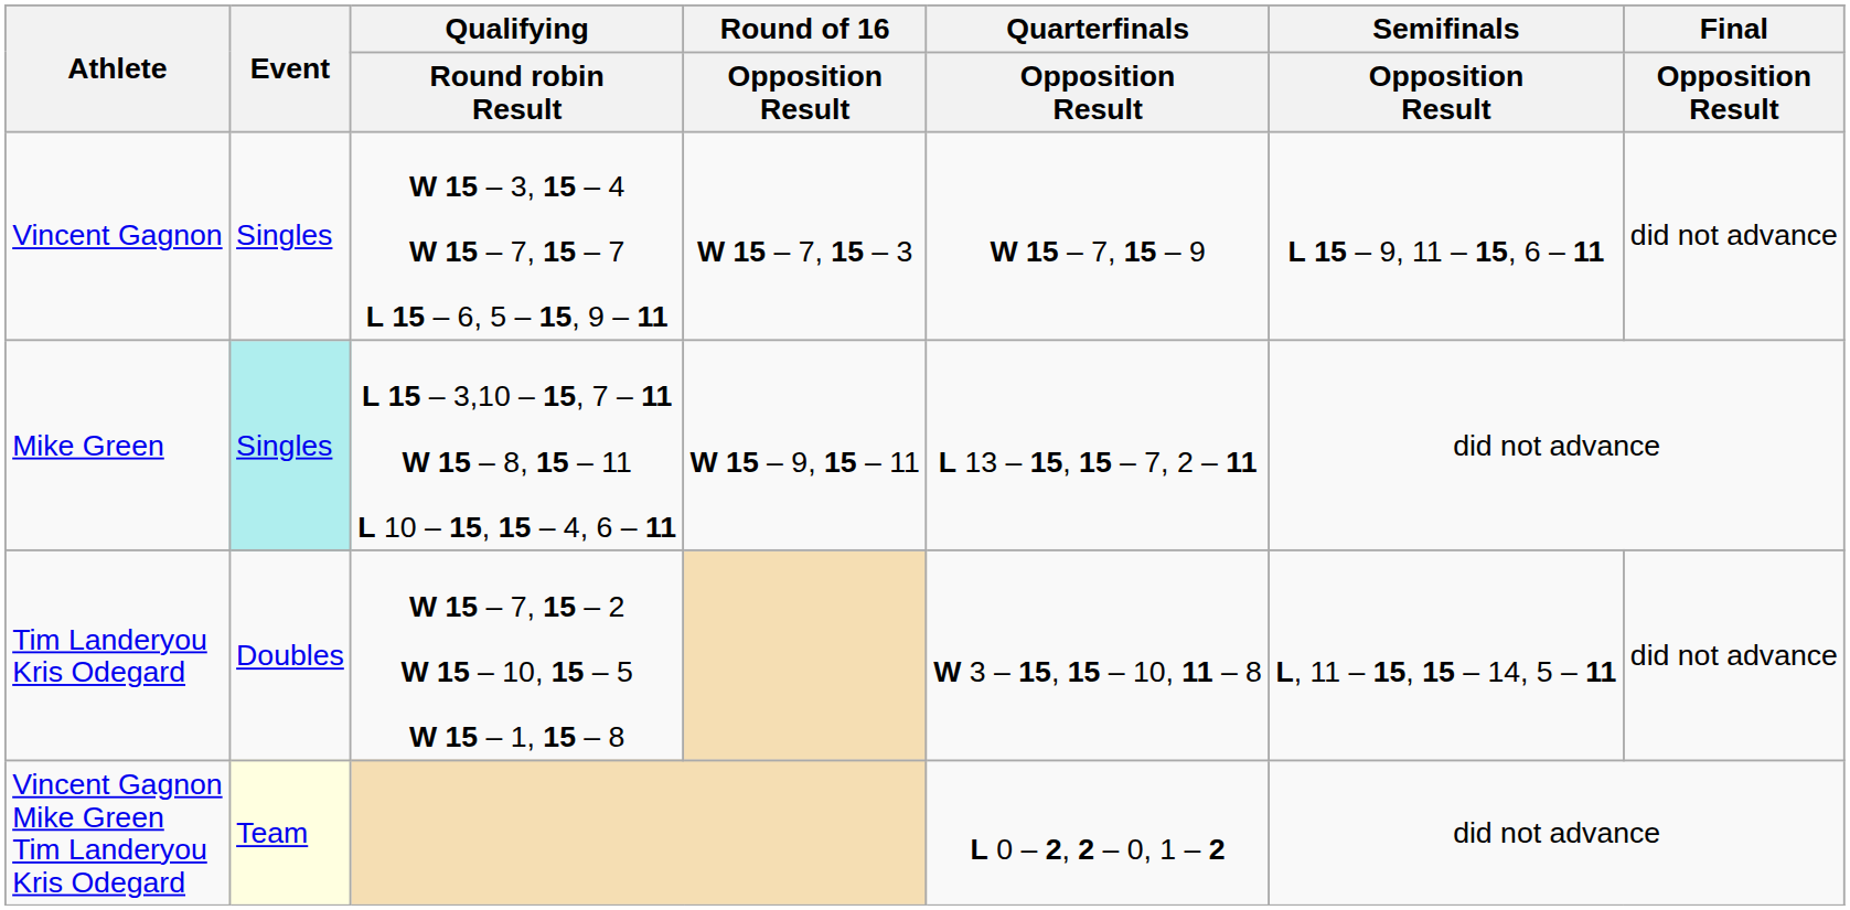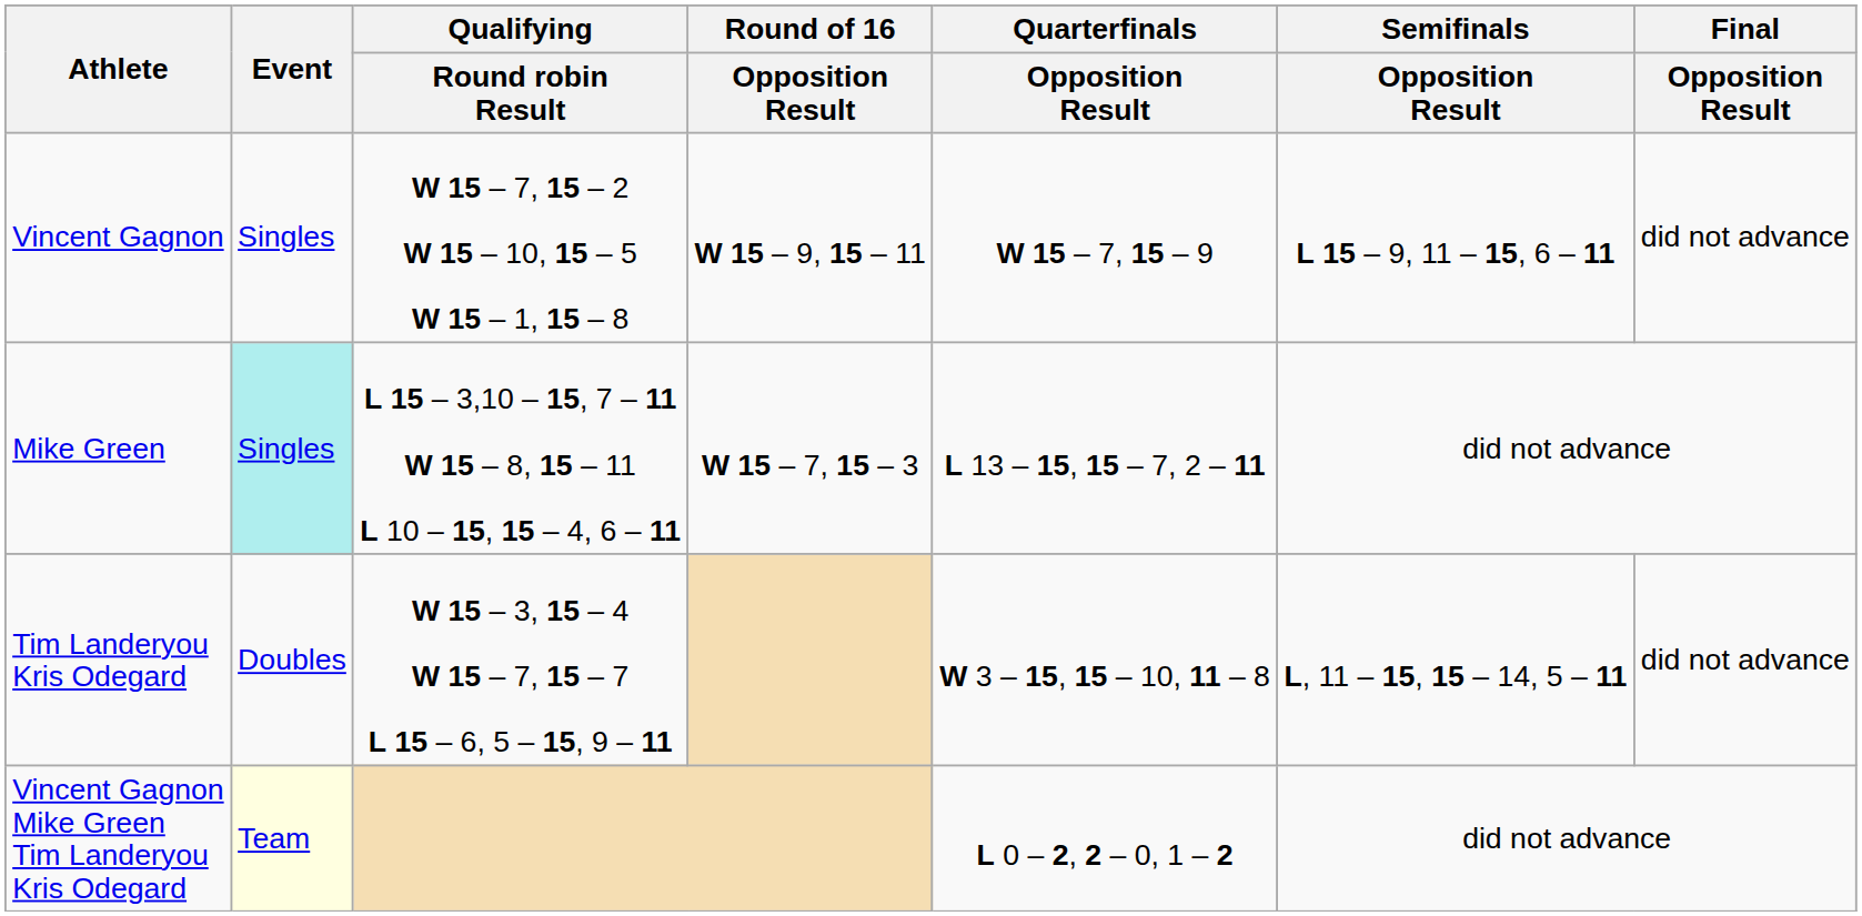Vincent Gagnon | Qualifying / Round robin Result: W 15 – 3, 15 – 4 W 15 – 7, 15 – 7 L 15 – 6, 5 – 15, 9 – 11 -> W 15 – 7, 15 – 2 W 15 – 10, 15 – 5 W 15 – 1, 15 – 8
Vincent Gagnon | Round of 16 / Opposition Result: W 15 – 7, 15 – 3 -> W 15 – 9, 15 – 11
Mike Green | Round of 16 / Opposition Result: W 15 – 9, 15 – 11 -> W 15 – 7, 15 – 3
Tim Landeryou Kris Odegard | Qualifying / Round robin Result: W 15 – 7, 15 – 2 W 15 – 10, 15 – 5 W 15 – 1, 15 – 8 -> W 15 – 3, 15 – 4 W 15 – 7, 15 – 7 L 15 – 6, 5 – 15, 9 – 11
